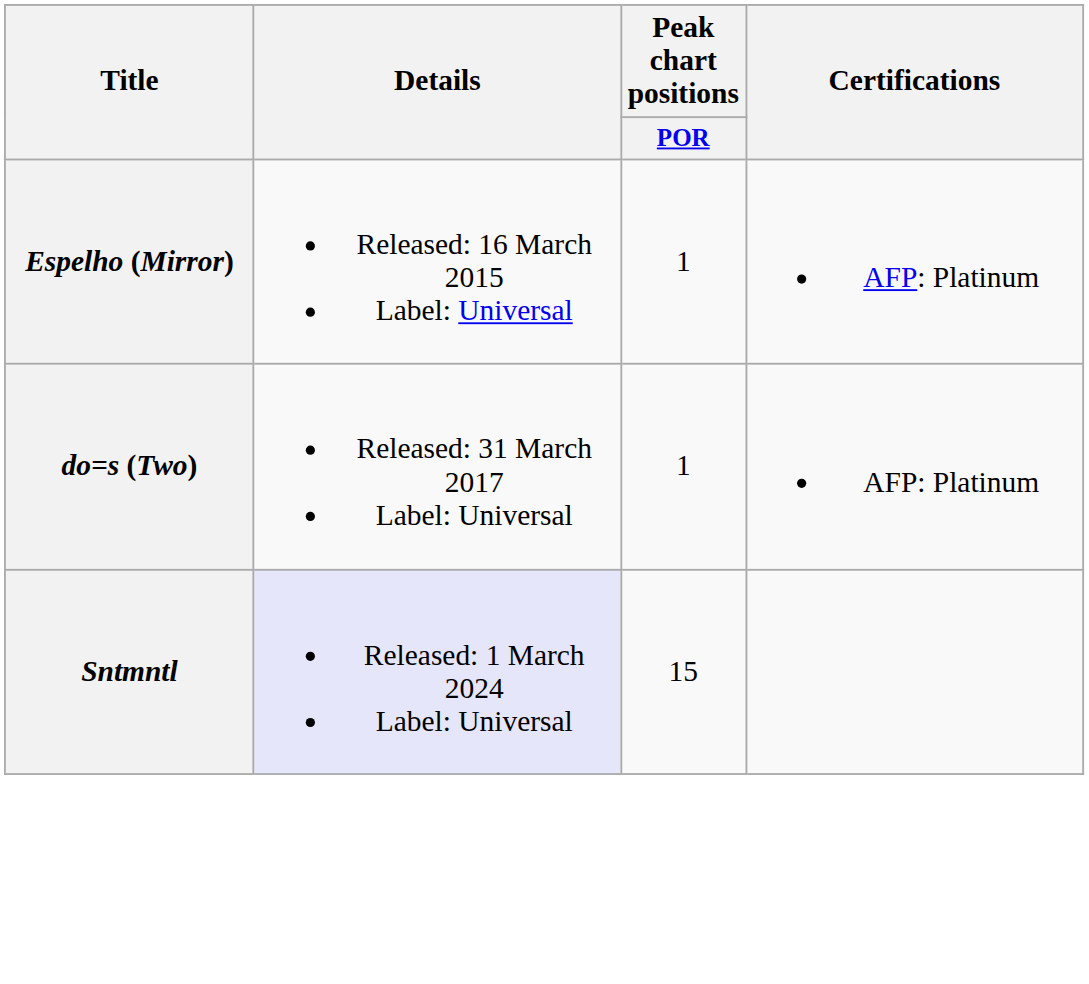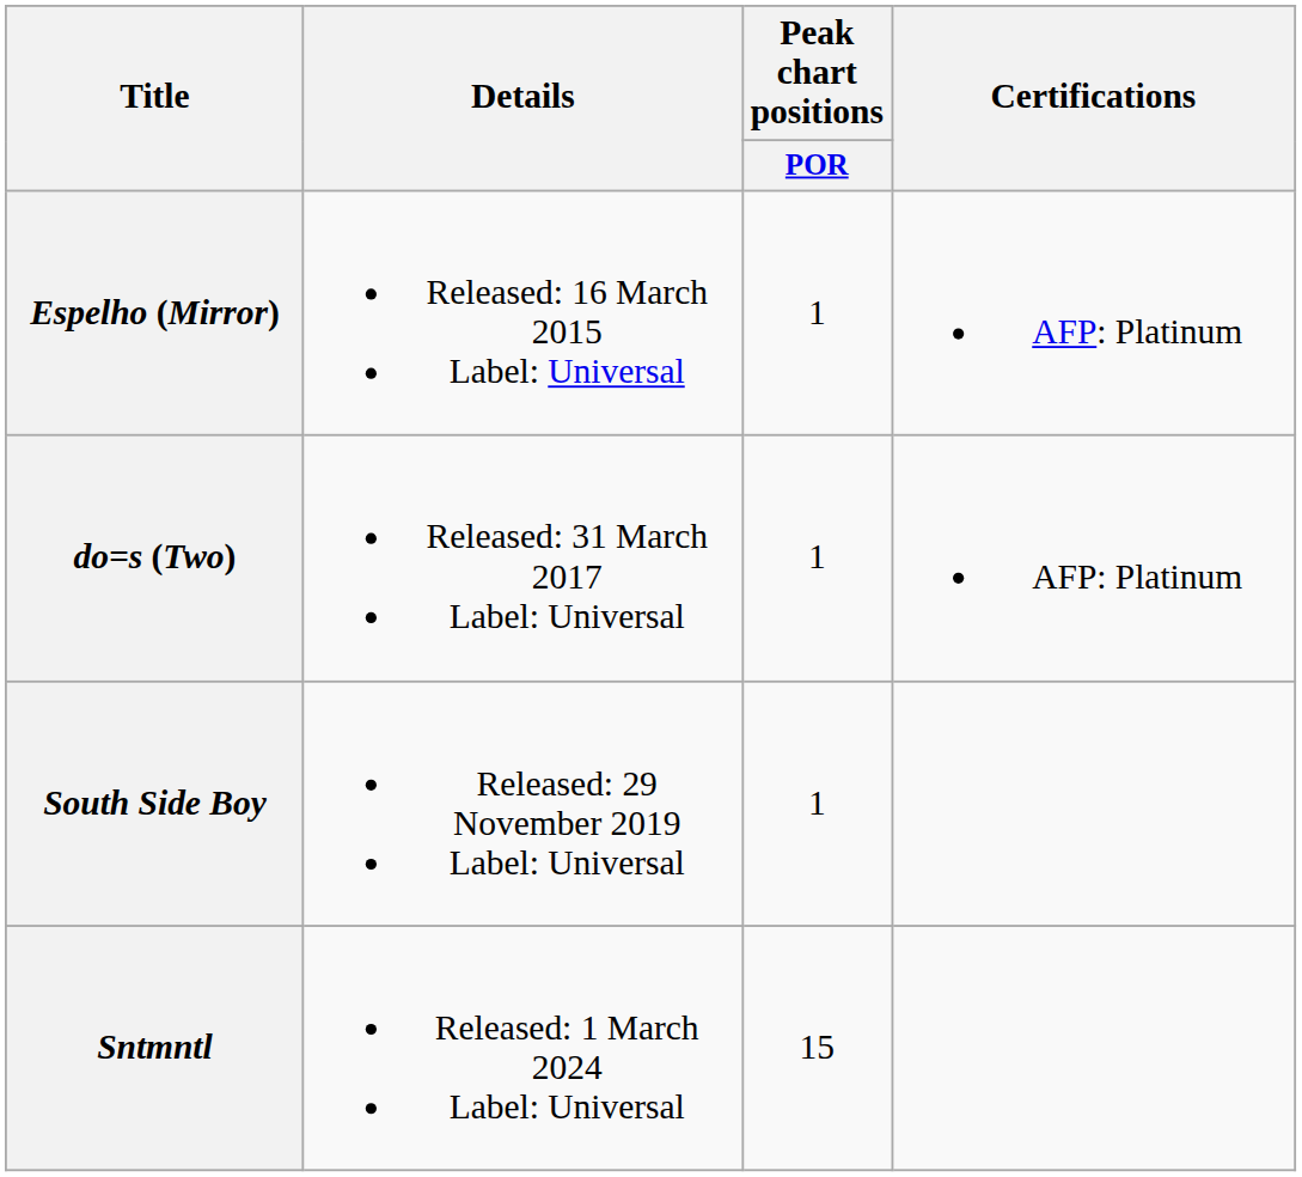+ row: South Side Boy | Released: 29 November 2019 Label: Universal | 1
Sntmntl | Details: lavender background -> no background
